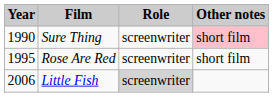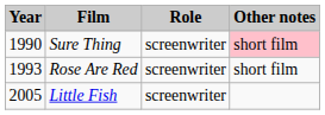Rose Are Red | Year: 1995 -> 1993
Little Fish | Year: 2006 -> 2005
Little Fish | Role: lightgrey background -> no background
